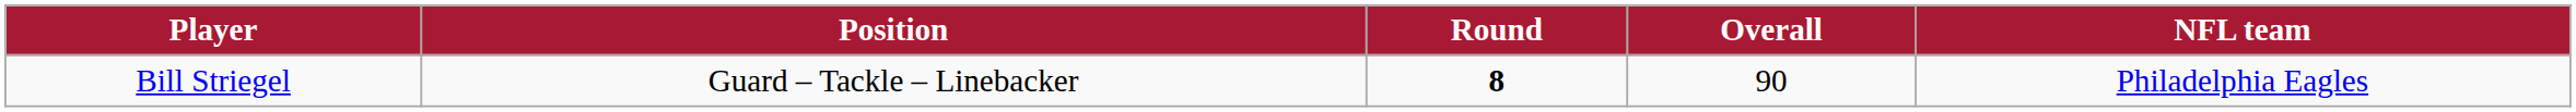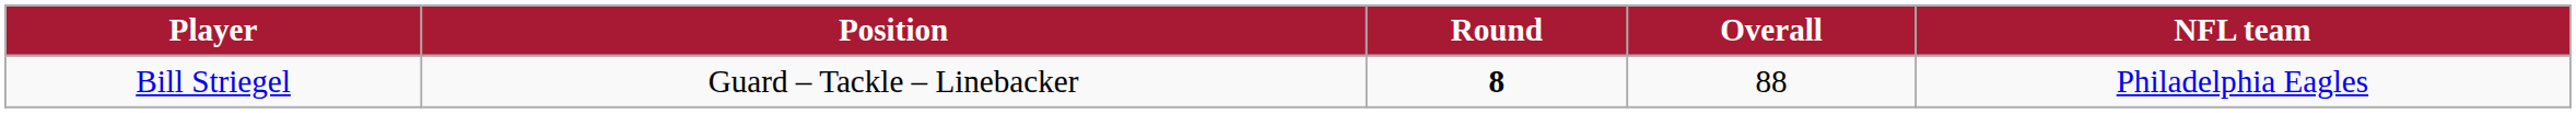Bill Striegel | Overall: 90 -> 88
